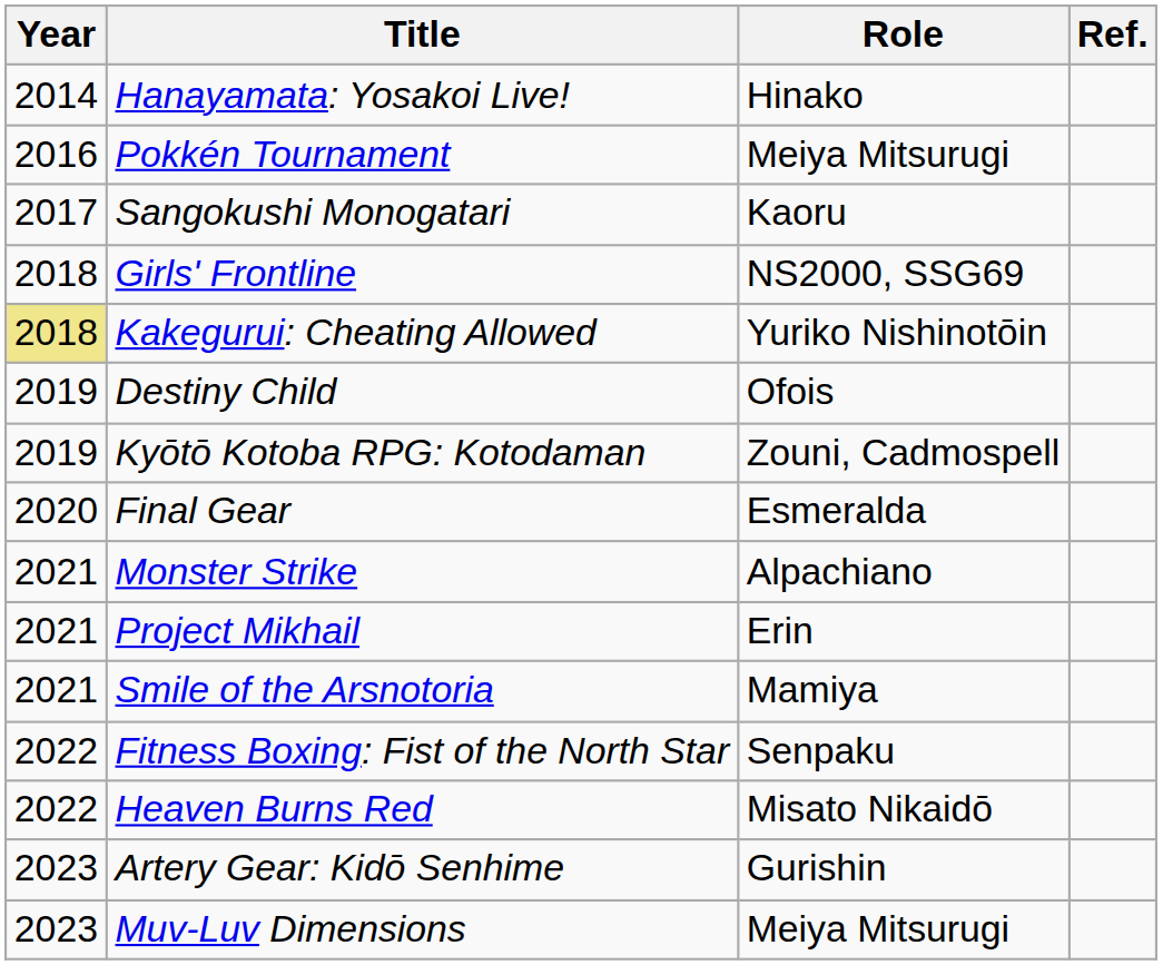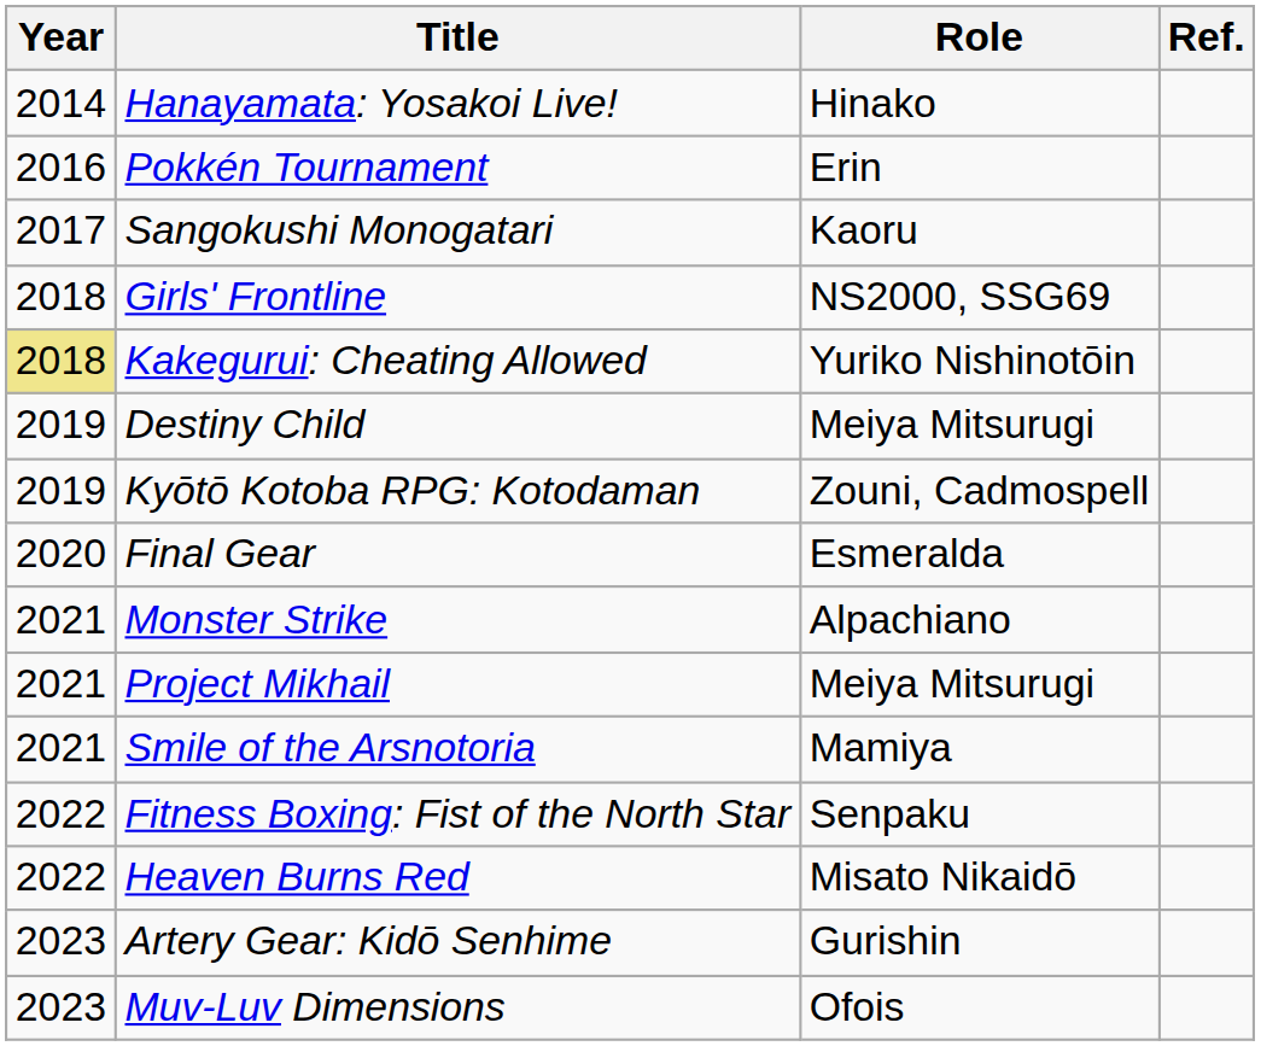Pokkén Tournament | Role: Meiya Mitsurugi -> Erin
Destiny Child | Role: Ofois -> Meiya Mitsurugi
Project Mikhail | Role: Erin -> Meiya Mitsurugi
Muv-Luv Dimensions | Role: Meiya Mitsurugi -> Ofois
